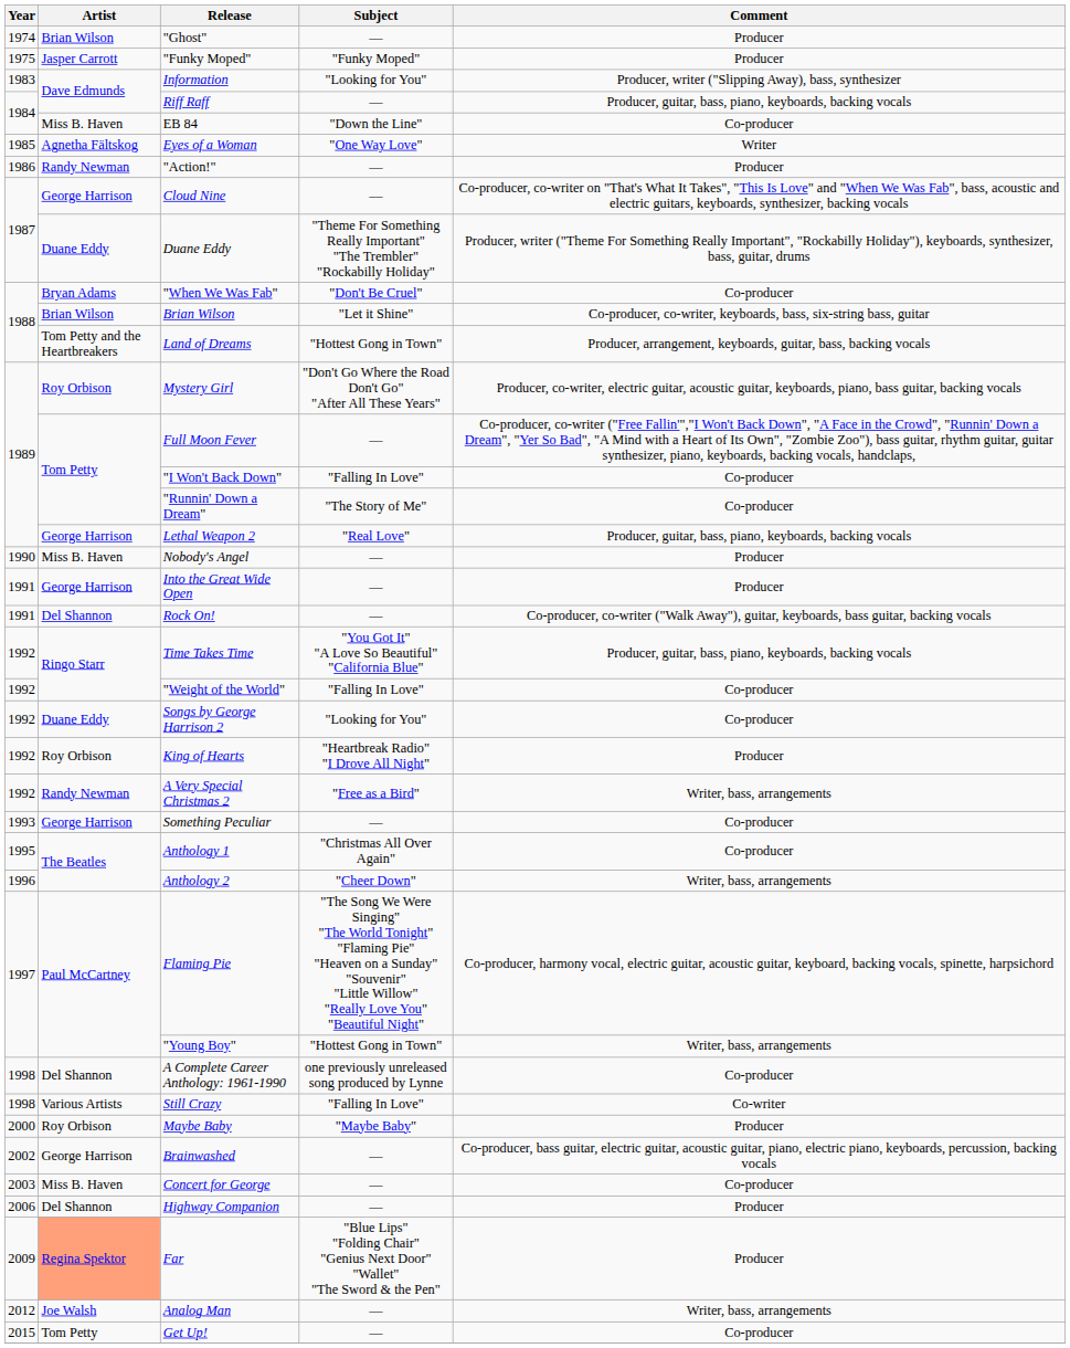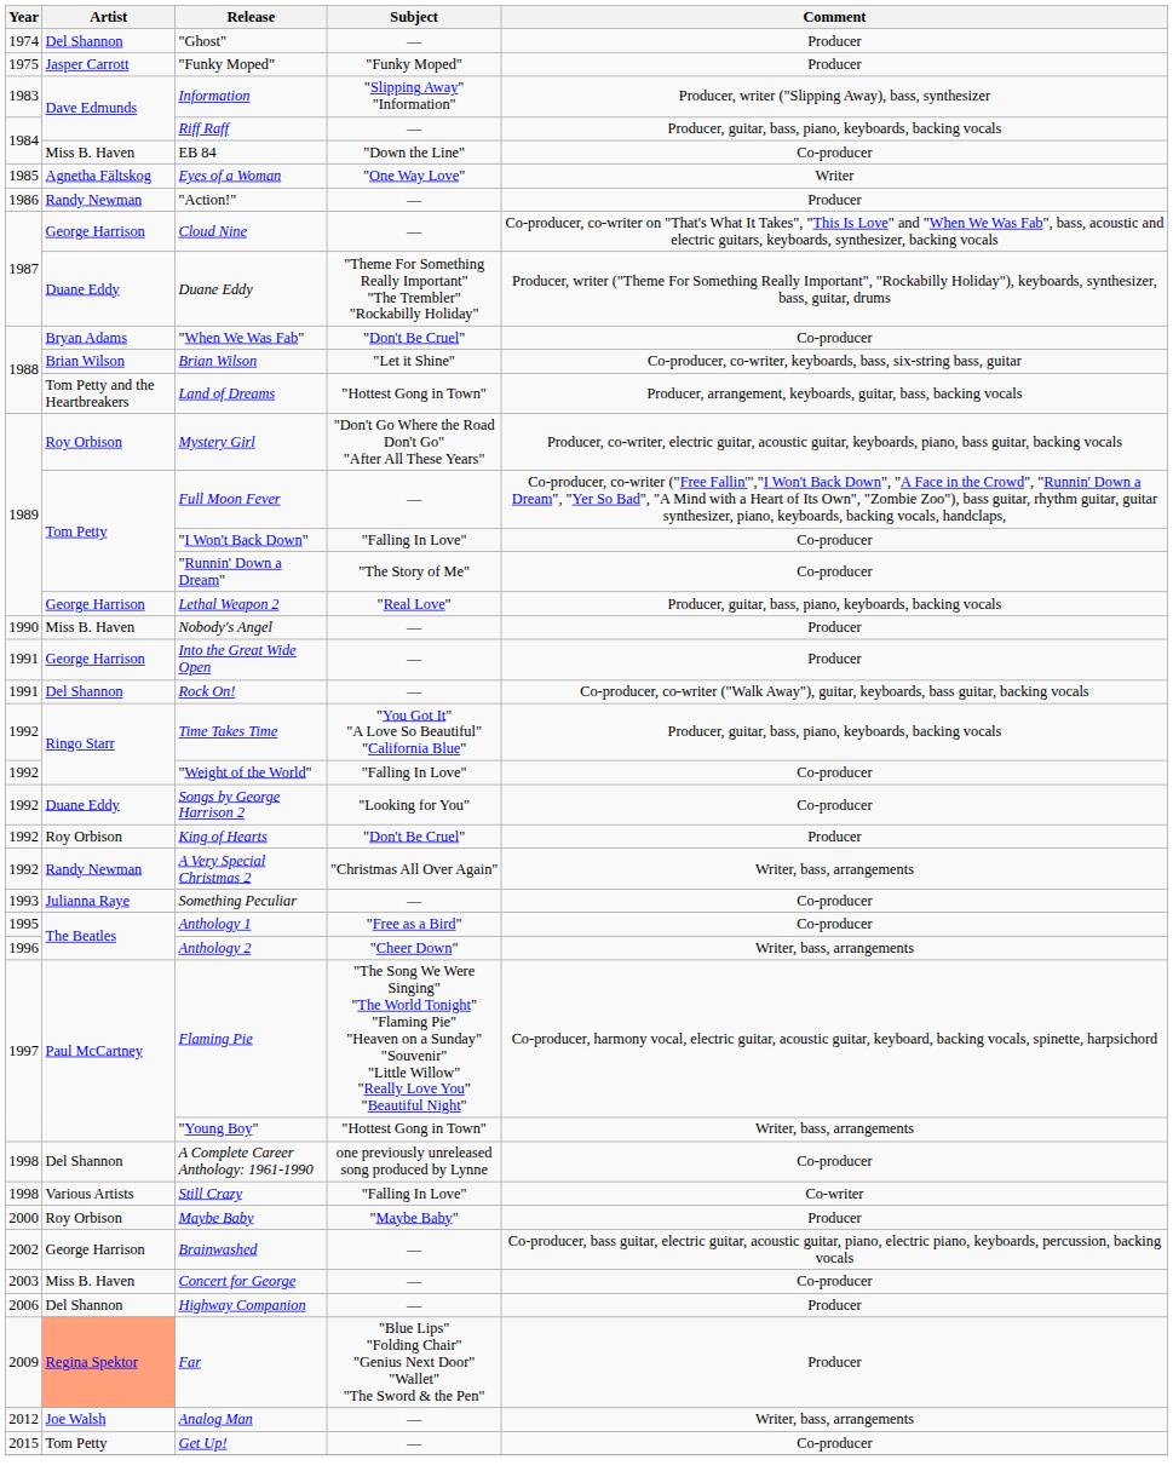"Ghost" | Artist: Brian Wilson -> Del Shannon
Information | Subject: "Looking for You" -> "Slipping Away" "Information"
King of Hearts | Subject: "Heartbreak Radio" "I Drove All Night" -> "Don't Be Cruel"
A Very Special Christmas 2 | Subject: "Free as a Bird" -> "Christmas All Over Again"
Something Peculiar | Artist: George Harrison -> Julianna Raye
Anthology 1 | Subject: "Christmas All Over Again" -> "Free as a Bird"
